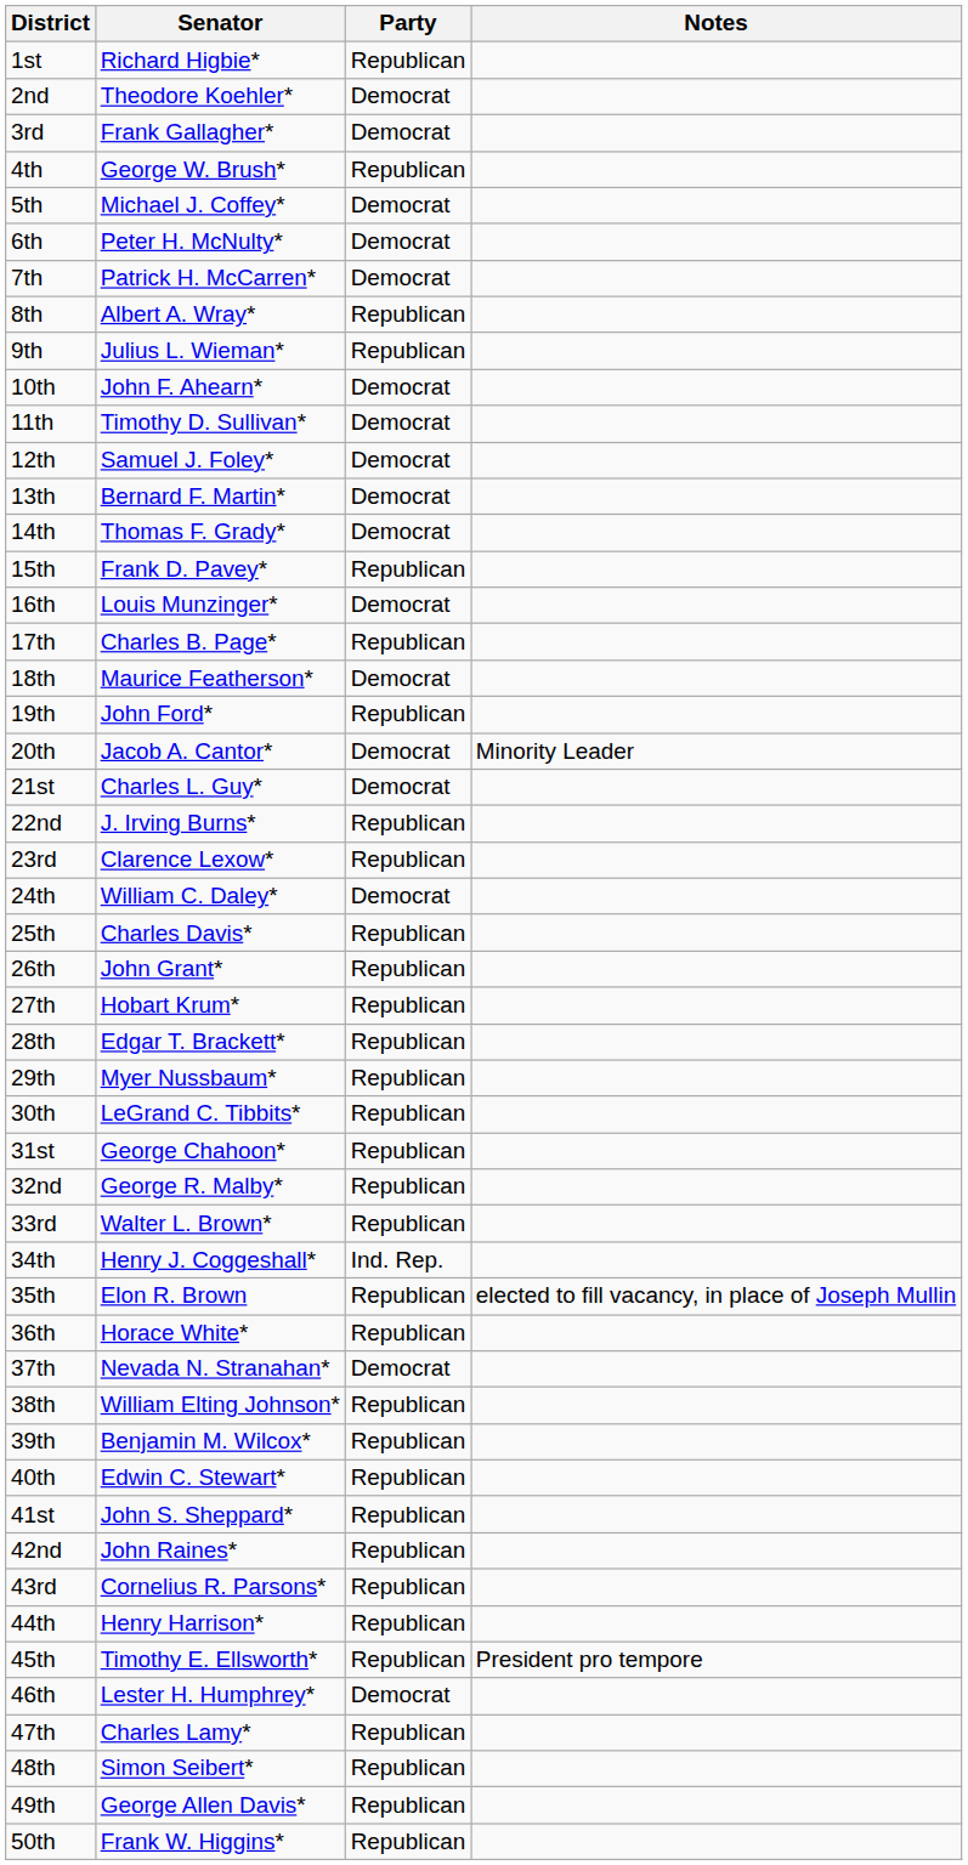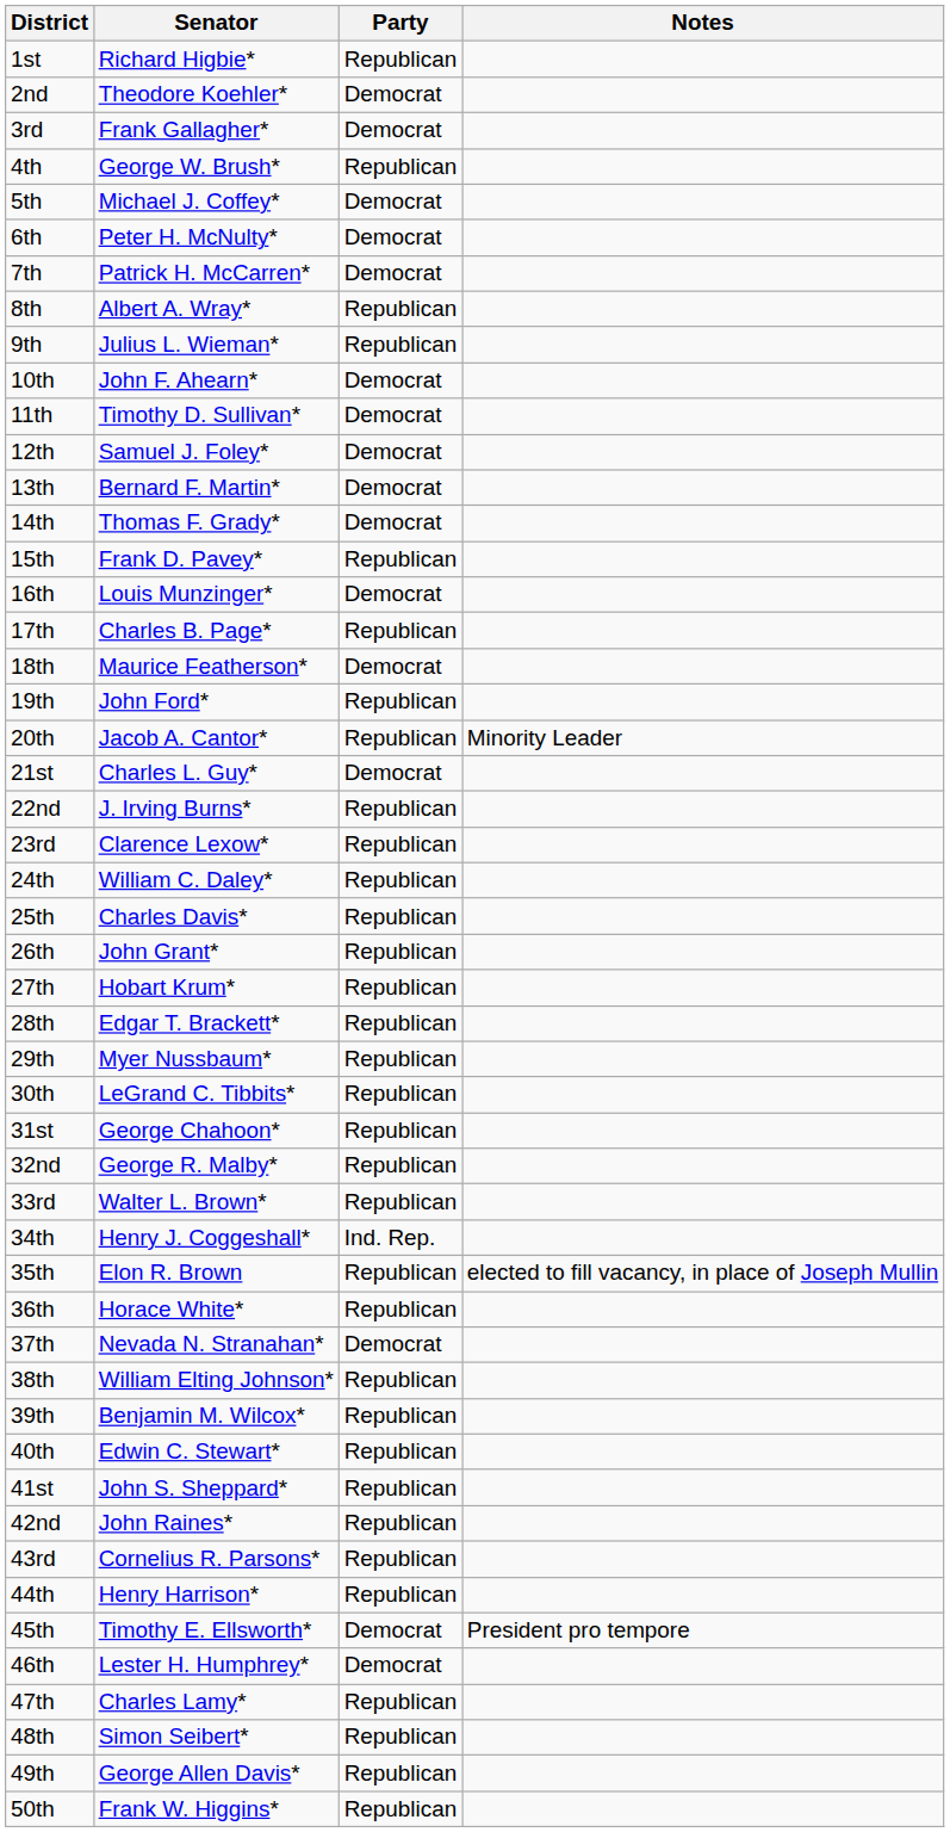20th | Party: Democrat -> Republican
24th | Party: Democrat -> Republican
45th | Party: Republican -> Democrat
